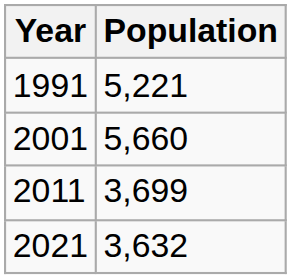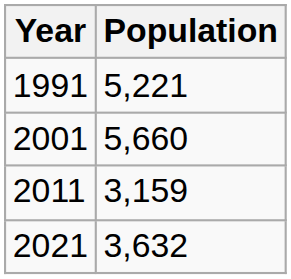2011 | Population: 3,699 -> 3,159
